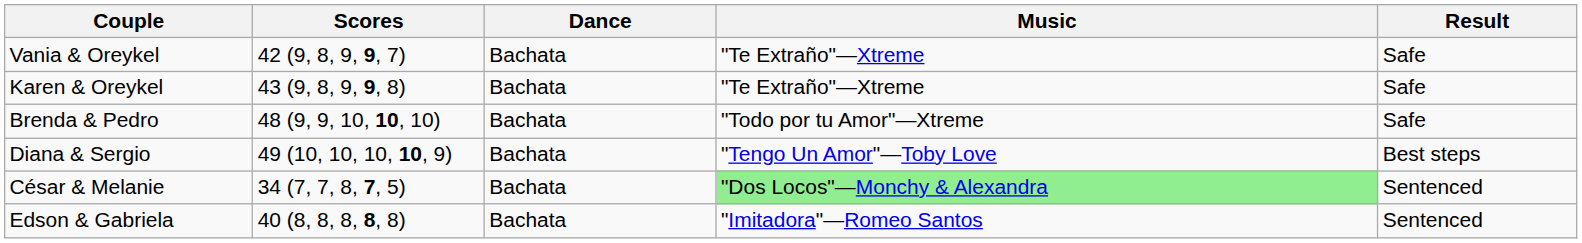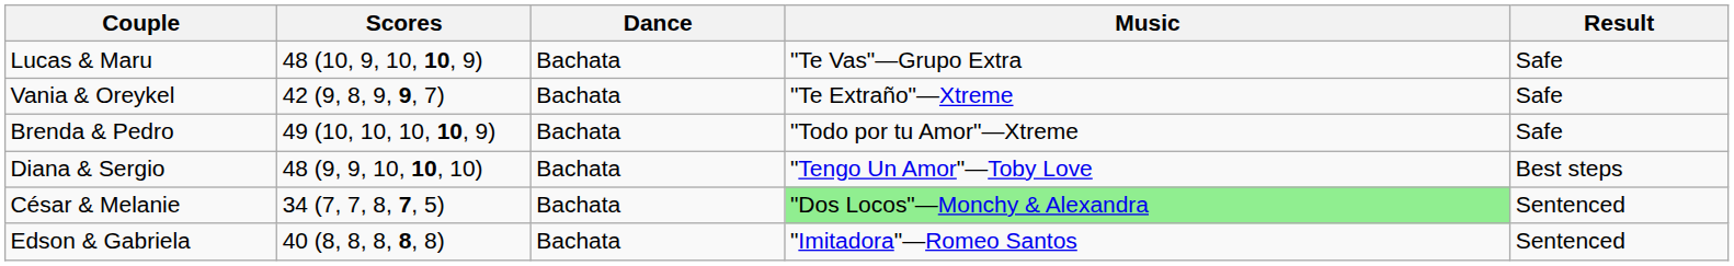+ row: Lucas & Maru | 48 (10, 9, 10, 10, 9) | Bachata | "Te Vas"—Grupo Extra | Safe
- row: Karen & Oreykel | 43 (9, 8, 9, 9, 8) | Bachata | "Te Extraño"—Xtreme | Safe
Brenda & Pedro | Scores: 48 (9, 9, 10, 10, 10) -> 49 (10, 10, 10, 10, 9)
Diana & Sergio | Scores: 49 (10, 10, 10, 10, 9) -> 48 (9, 9, 10, 10, 10)
